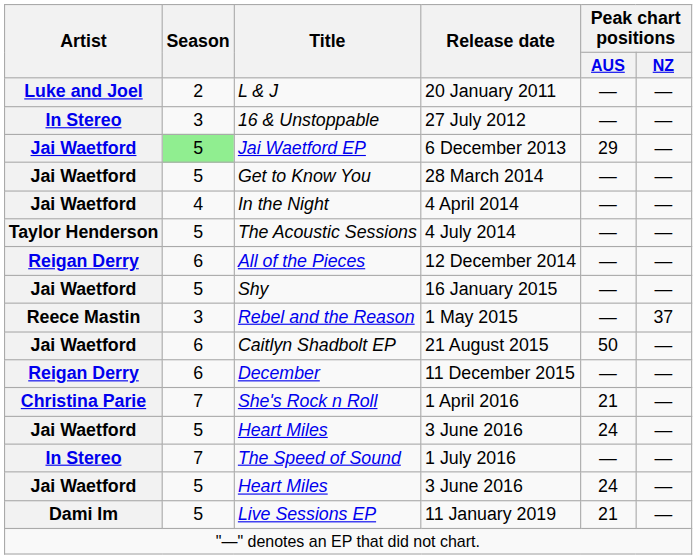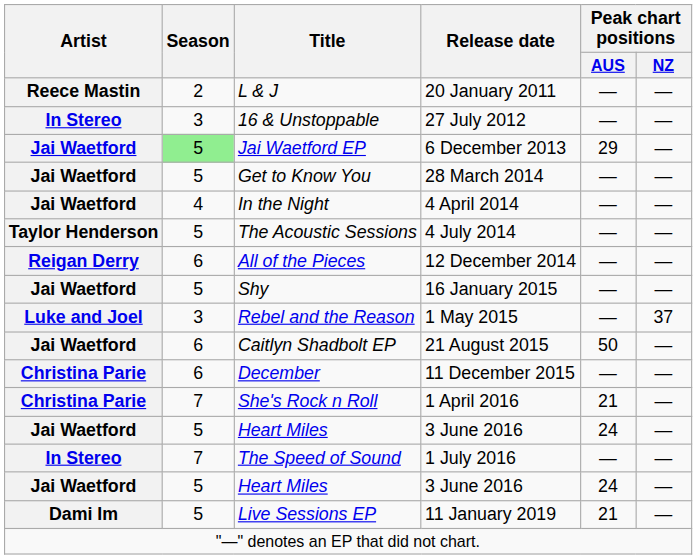L & J | Artist: Luke and Joel -> Reece Mastin
Rebel and the Reason | Artist: Reece Mastin -> Luke and Joel
December | Artist: Reigan Derry -> Christina Parie
